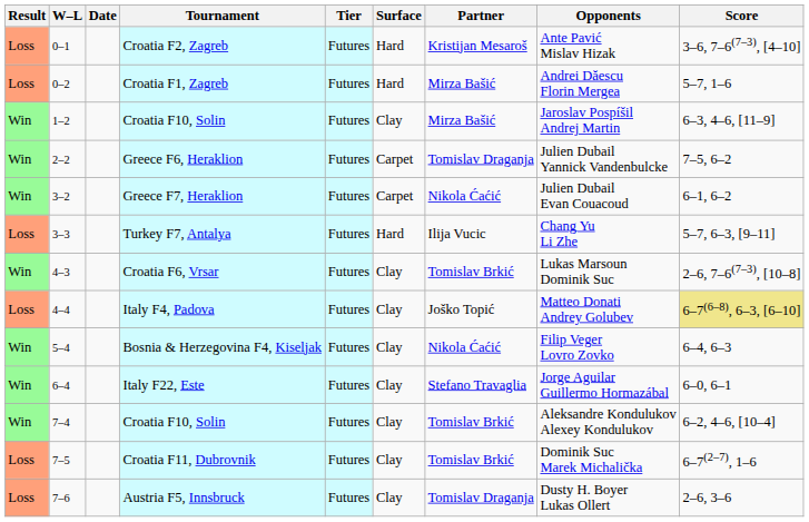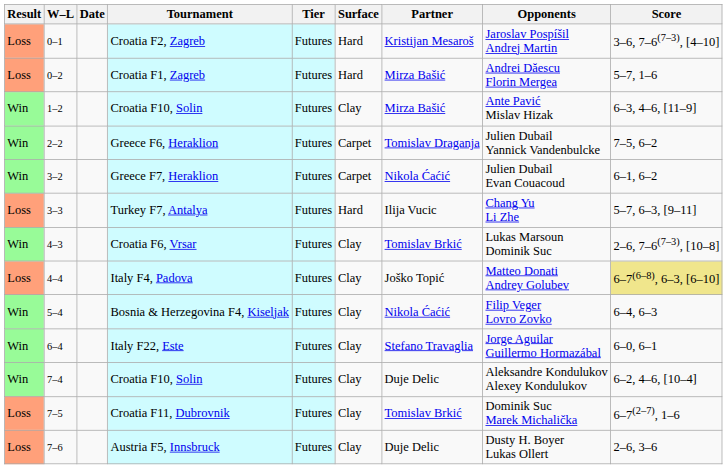Croatia F2, Zagreb | Opponents: Ante Pavić Mislav Hizak -> Jaroslav Pospíšil Andrej Martin
1–2 / Croatia F10, Solin | Opponents: Jaroslav Pospíšil Andrej Martin -> Ante Pavić Mislav Hizak
7–4 / Croatia F10, Solin | Partner: Tomislav Brkić -> Duje Delic
Austria F5, Innsbruck | Partner: Tomislav Draganja -> Duje Delic
